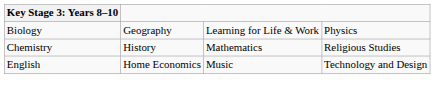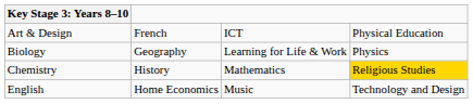+ row: Art & Design | French | ICT | Physical Education
Chemistry | column 4: no background -> gold background
